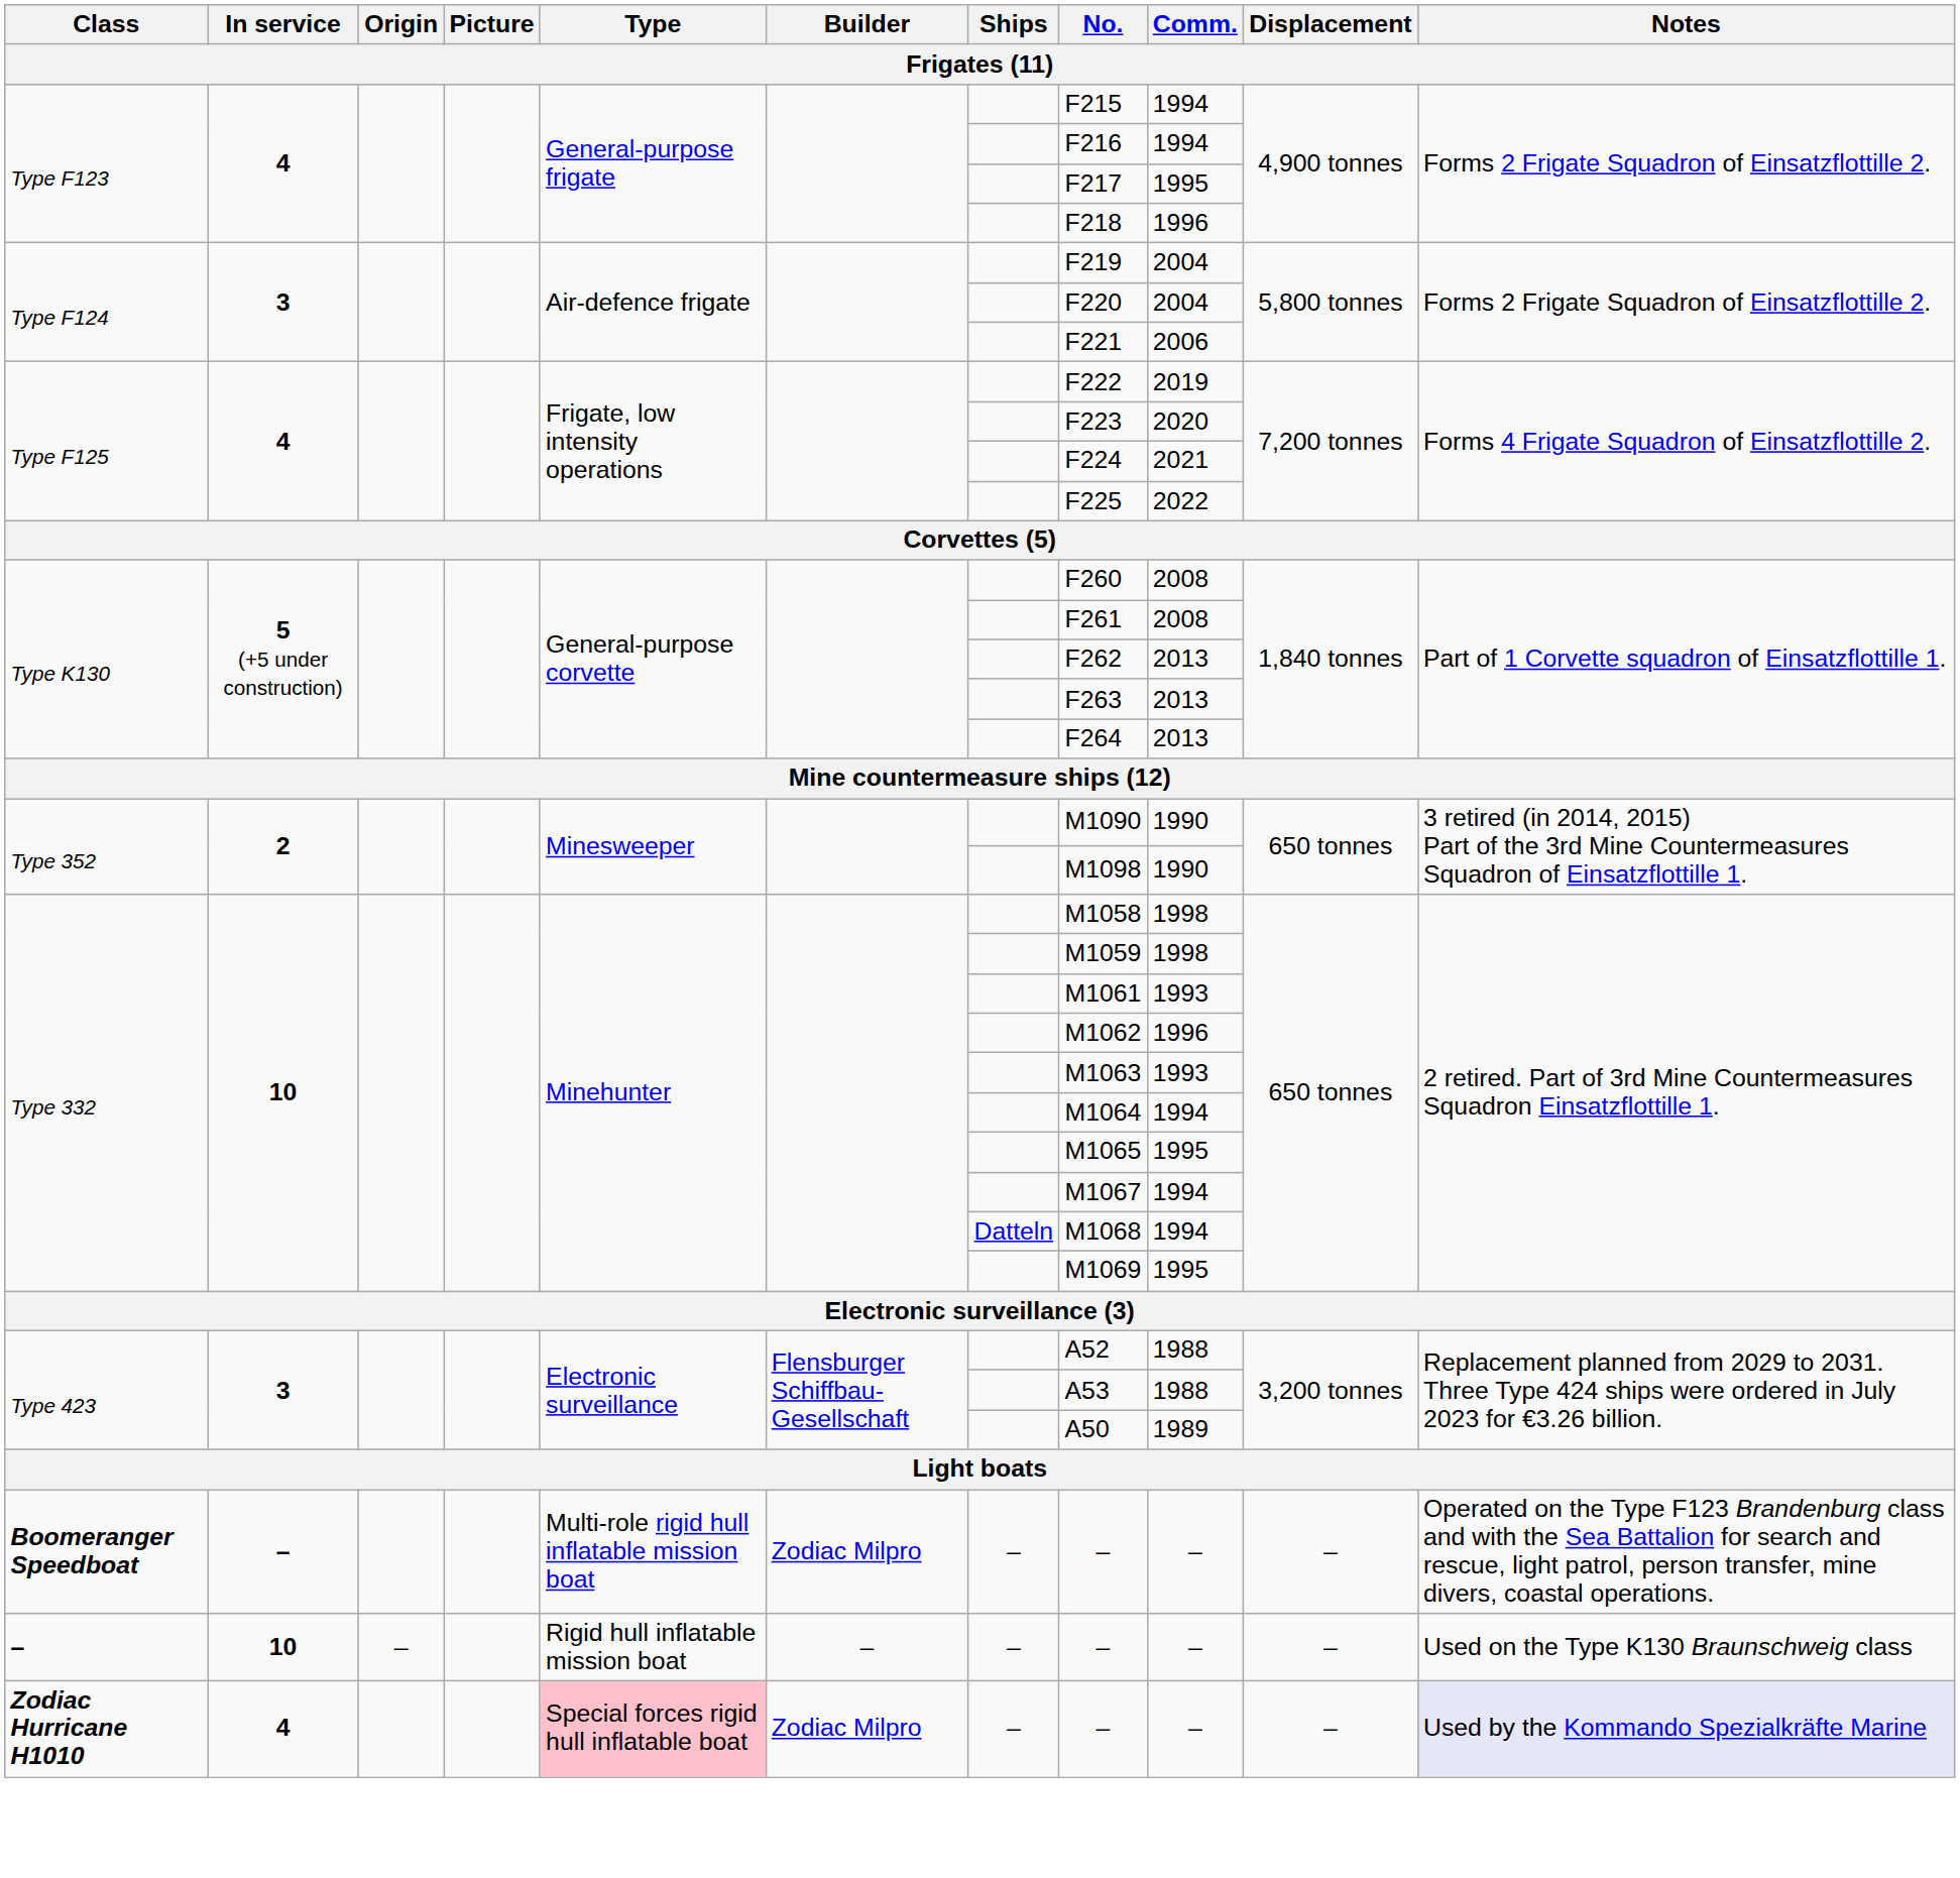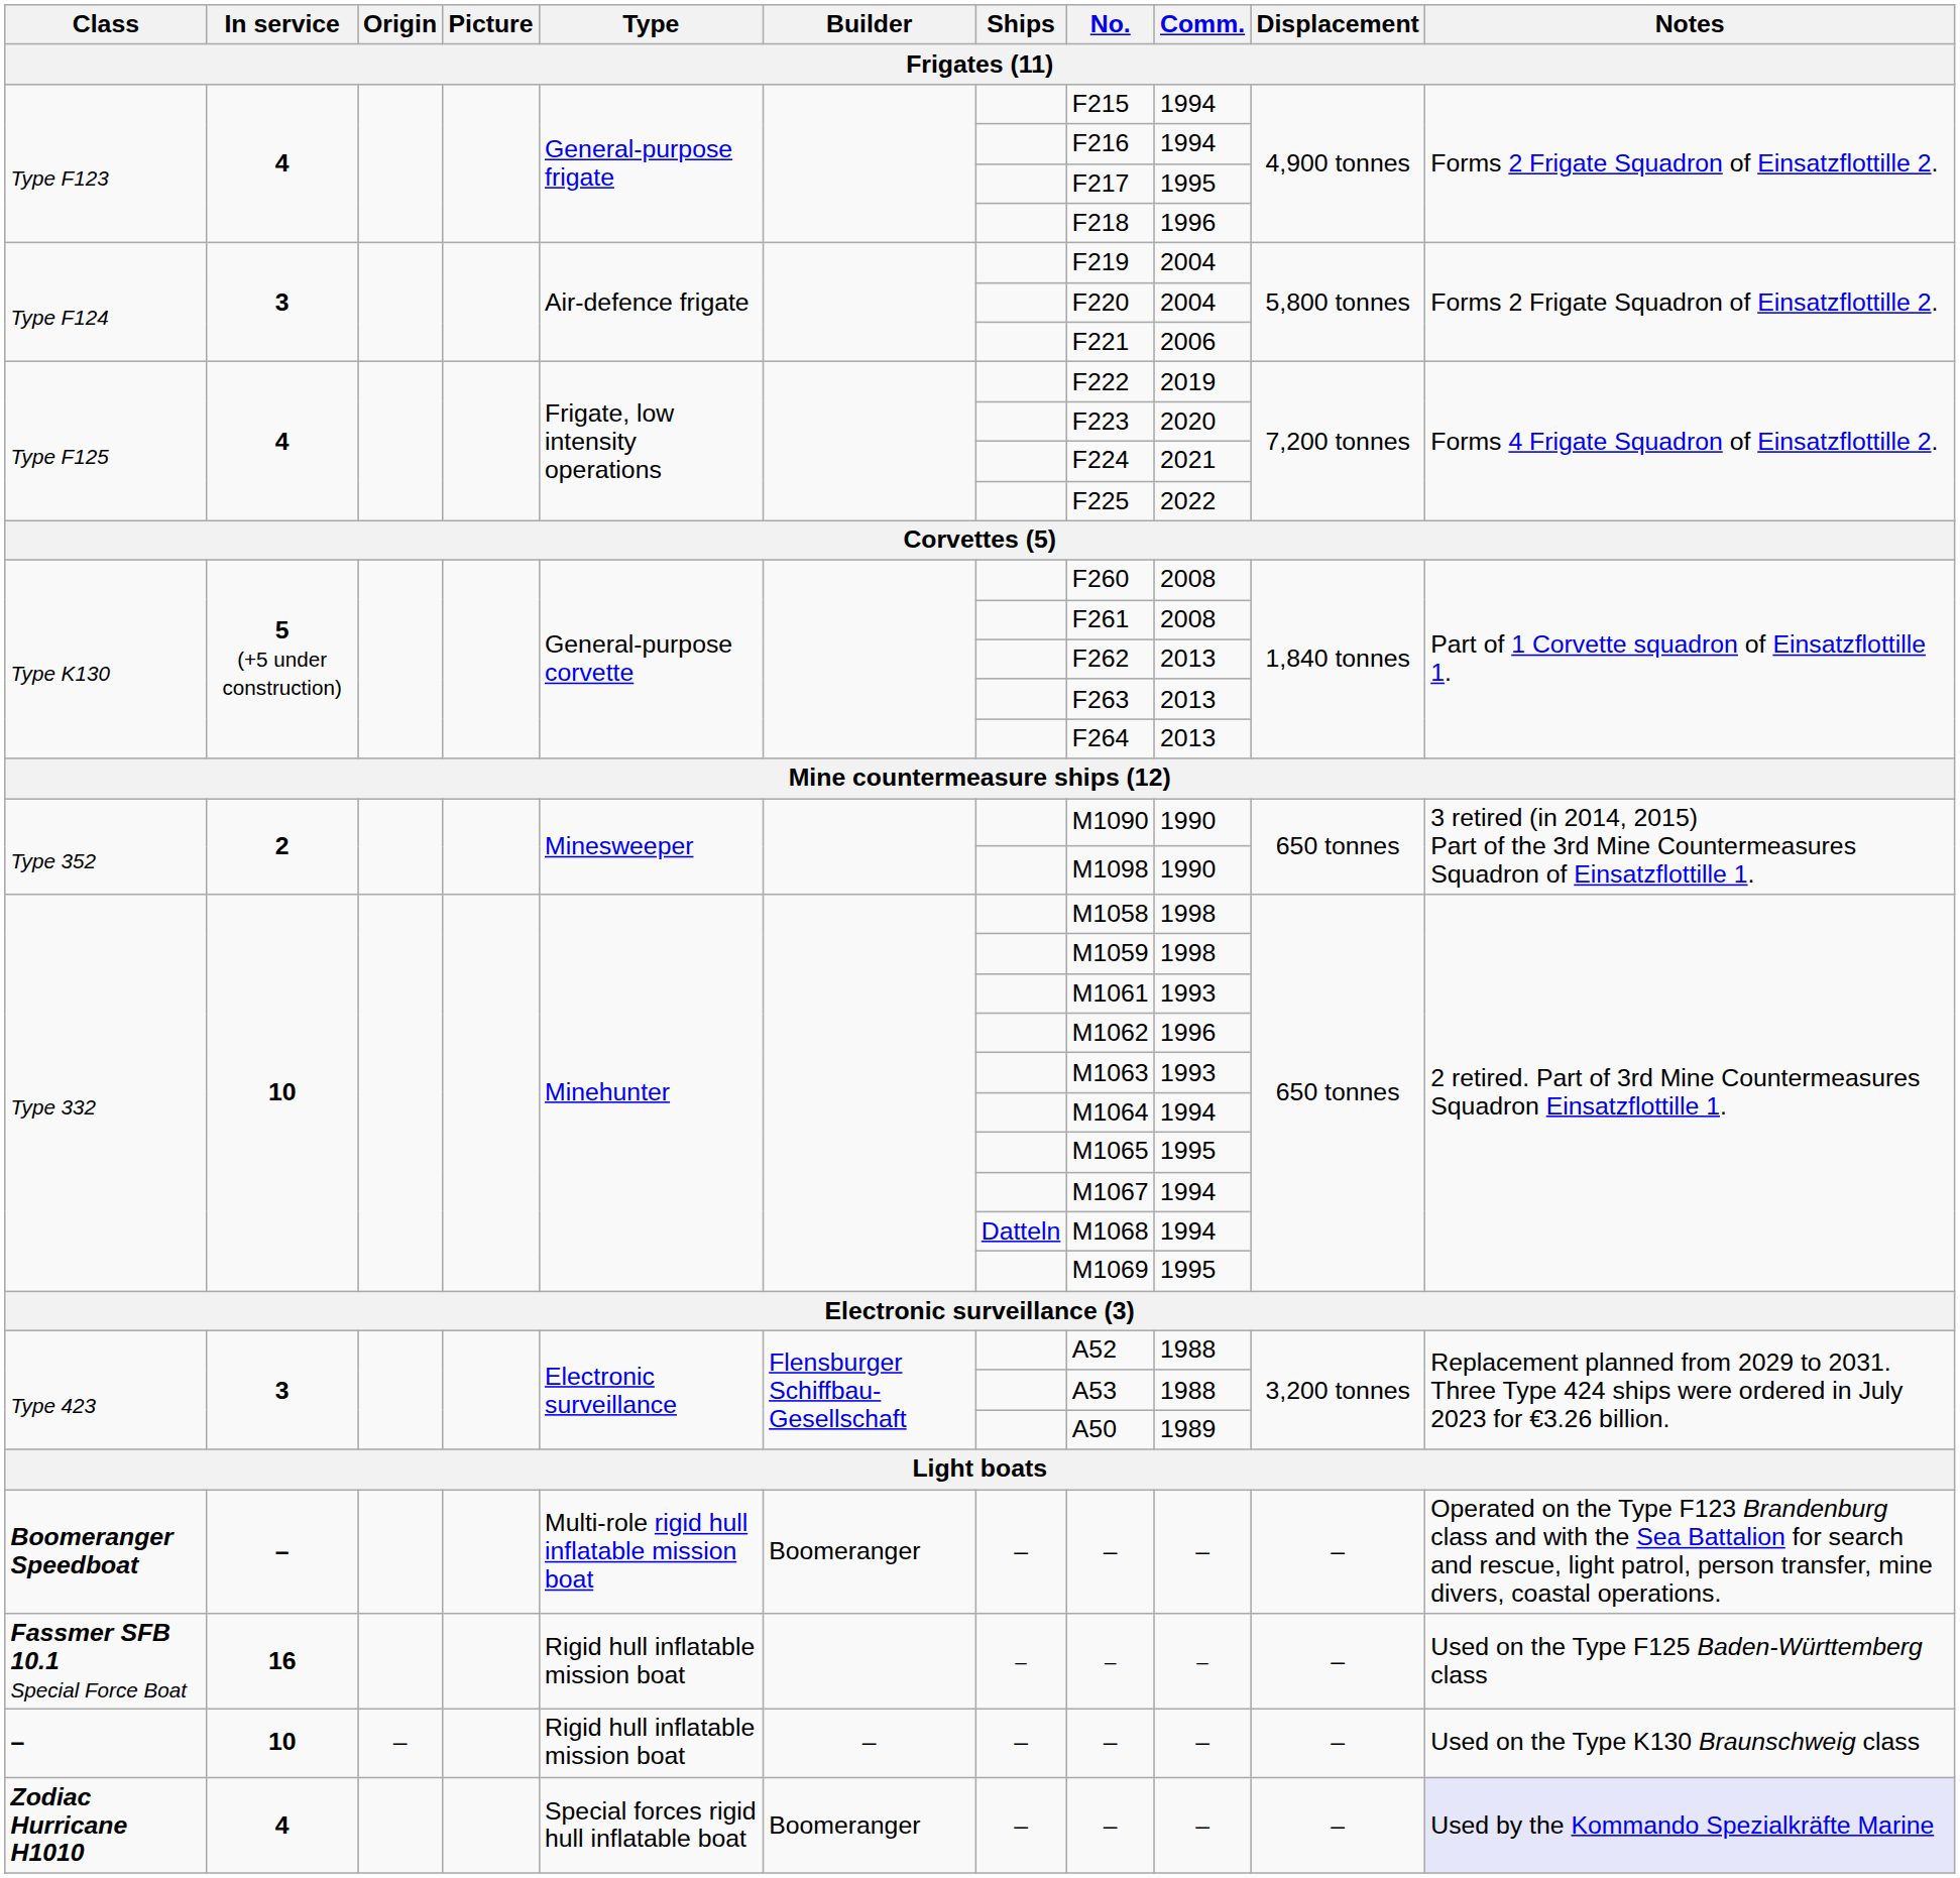Boomeranger Speedboat | Builder: Zodiac Milpro -> Boomeranger
+ row: Fassmer SFB 10.1 Special Force Boat | 16 | Rigid hull inflatable mission boat | – | – | – | – | Used on the Type F125 Baden-Württemberg class
Zodiac Hurricane H1010 | Type: pink background -> no background
Zodiac Hurricane H1010 | Builder: Zodiac Milpro -> Boomeranger
